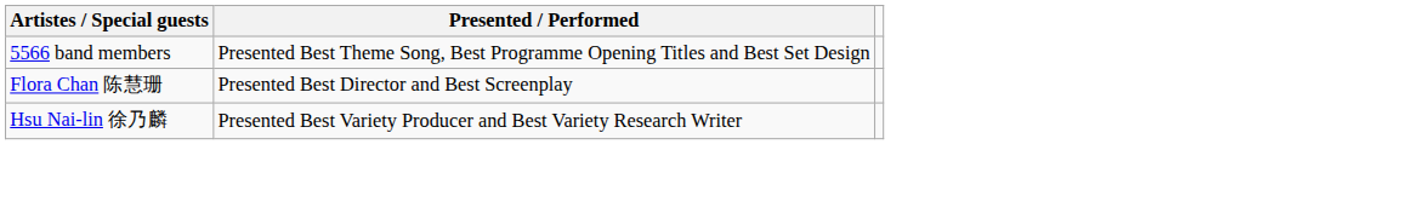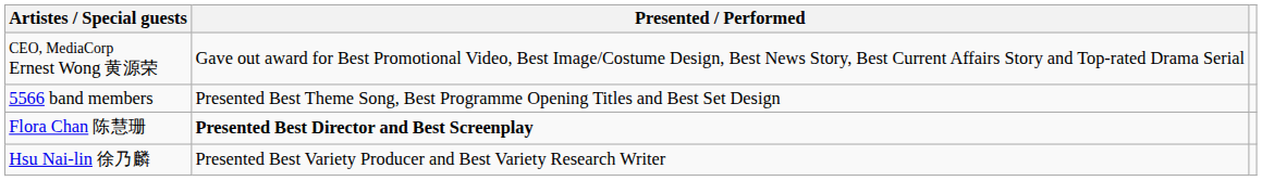+ row: CEO, MediaCorp Ernest Wong 黄源荣 | Gave out award for Best Promotional Video, Best Image/Costume Design, Best News Story, Best Current Affairs Story and Top-rated Drama Serial
Flora Chan 陈慧珊 | Presented / Performed: normal -> bold
